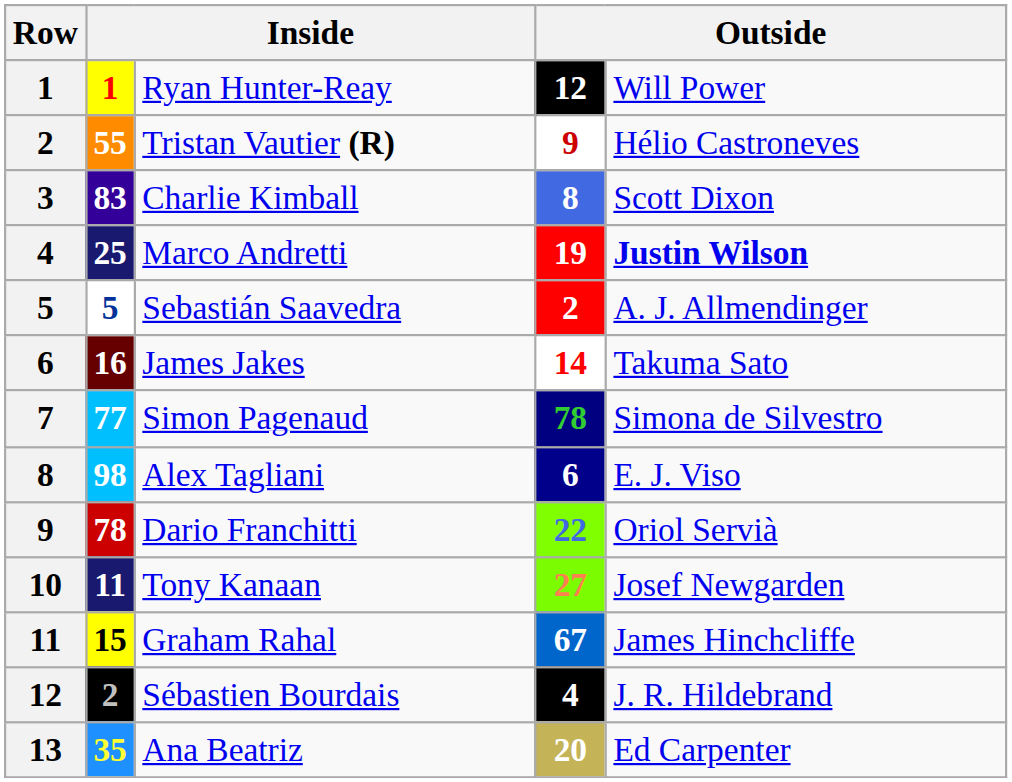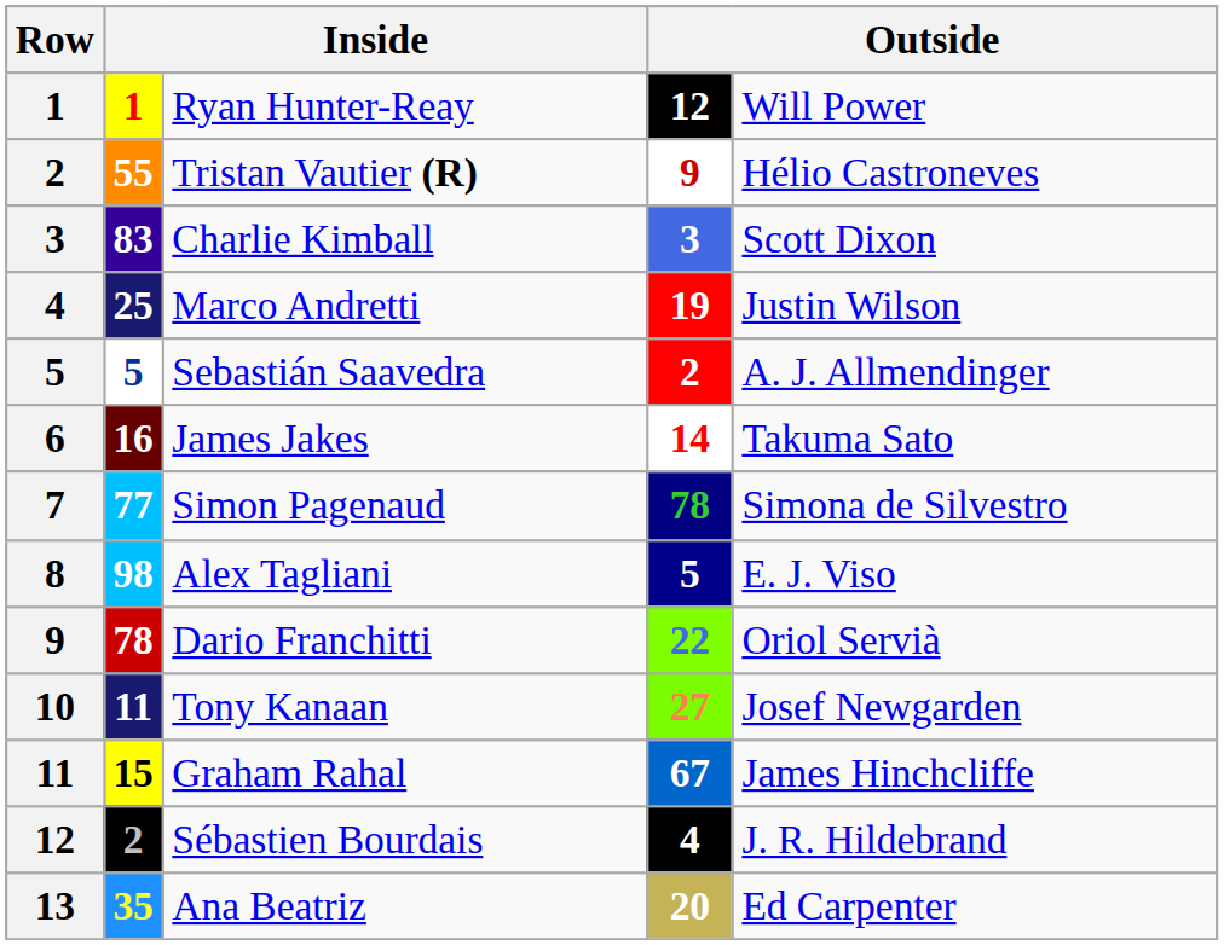Charlie Kimball | column 4: 8 -> 3
Marco Andretti | column 5: bold -> normal
Alex Tagliani | column 4: 6 -> 5
